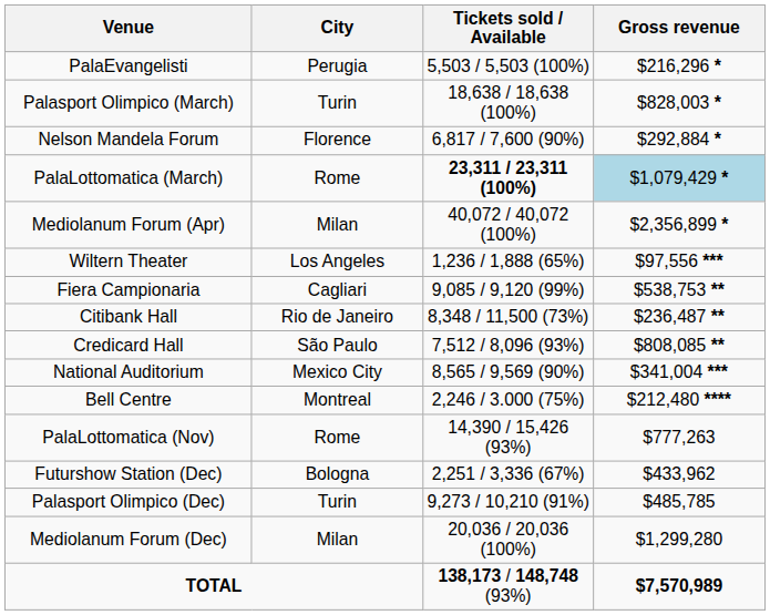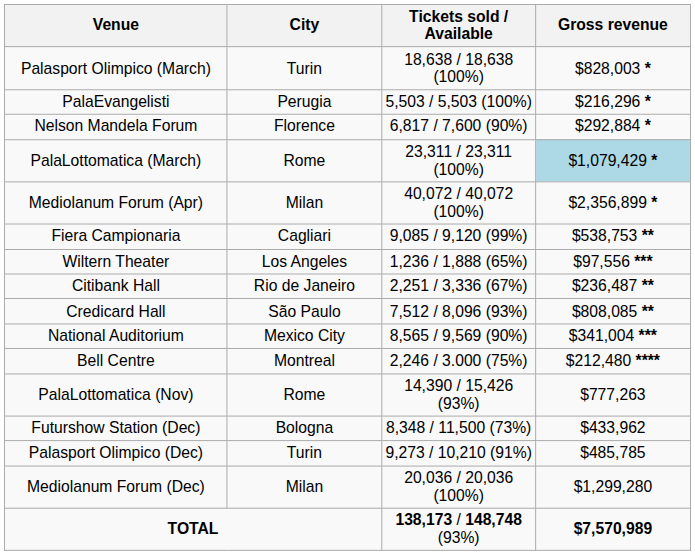rows swapped: Palasport Olimpico (March) <-> PalaEvangelisti
PalaLottomatica (March) | Tickets sold / Available: bold -> normal
rows swapped: Fiera Campionaria <-> Wiltern Theater
Citibank Hall | Tickets sold / Available: 8,348 / 11,500 (73%) -> 2,251 / 3,336 (67%)
Futurshow Station (Dec) | Tickets sold / Available: 2,251 / 3,336 (67%) -> 8,348 / 11,500 (73%)
